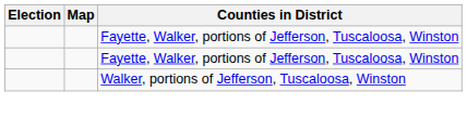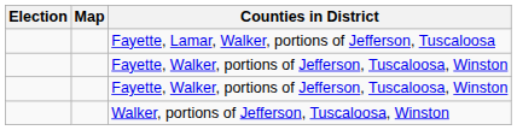+ row: Fayette, Lamar, Walker, portions of Jefferson, Tuscaloosa
